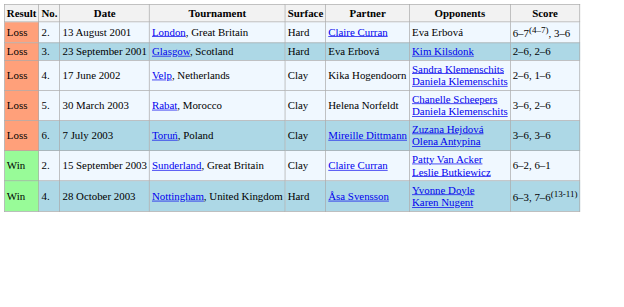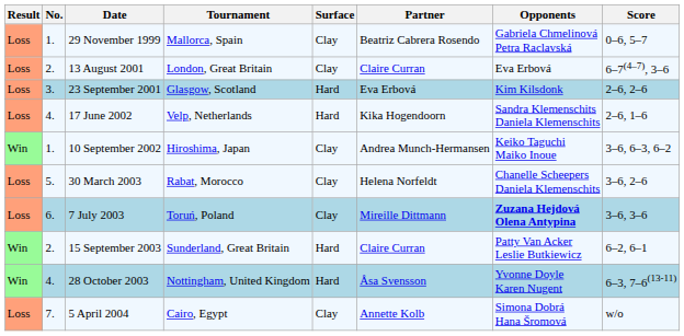+ row: Loss | 1. | 29 November 1999 | Mallorca, Spain | Clay | Beatriz Cabrera Rosendo | Gabriela Chmelinová Petra Raclavská | 0–6, 5–7
13 August 2001 | Surface: Hard -> Clay
17 June 2002 | Surface: Clay -> Hard
+ row: Win | 1. | 10 September 2002 | Hiroshima, Japan | Clay | Andrea Munch-Hermansen | Keiko Taguchi Maiko Inoue | 3–6, 6–3, 6–2
7 July 2003 | Opponents: normal -> bold
15 September 2003 | Surface: Clay -> Hard
+ row: Loss | 7. | 5 April 2004 | Cairo, Egypt | Clay | Annette Kolb | Simona Dobrá Hana Šromová | w/o
